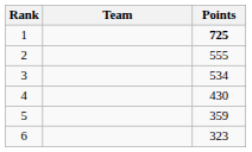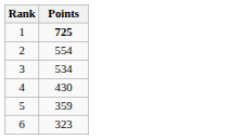- column: Team
2 | Points: 555 -> 554
